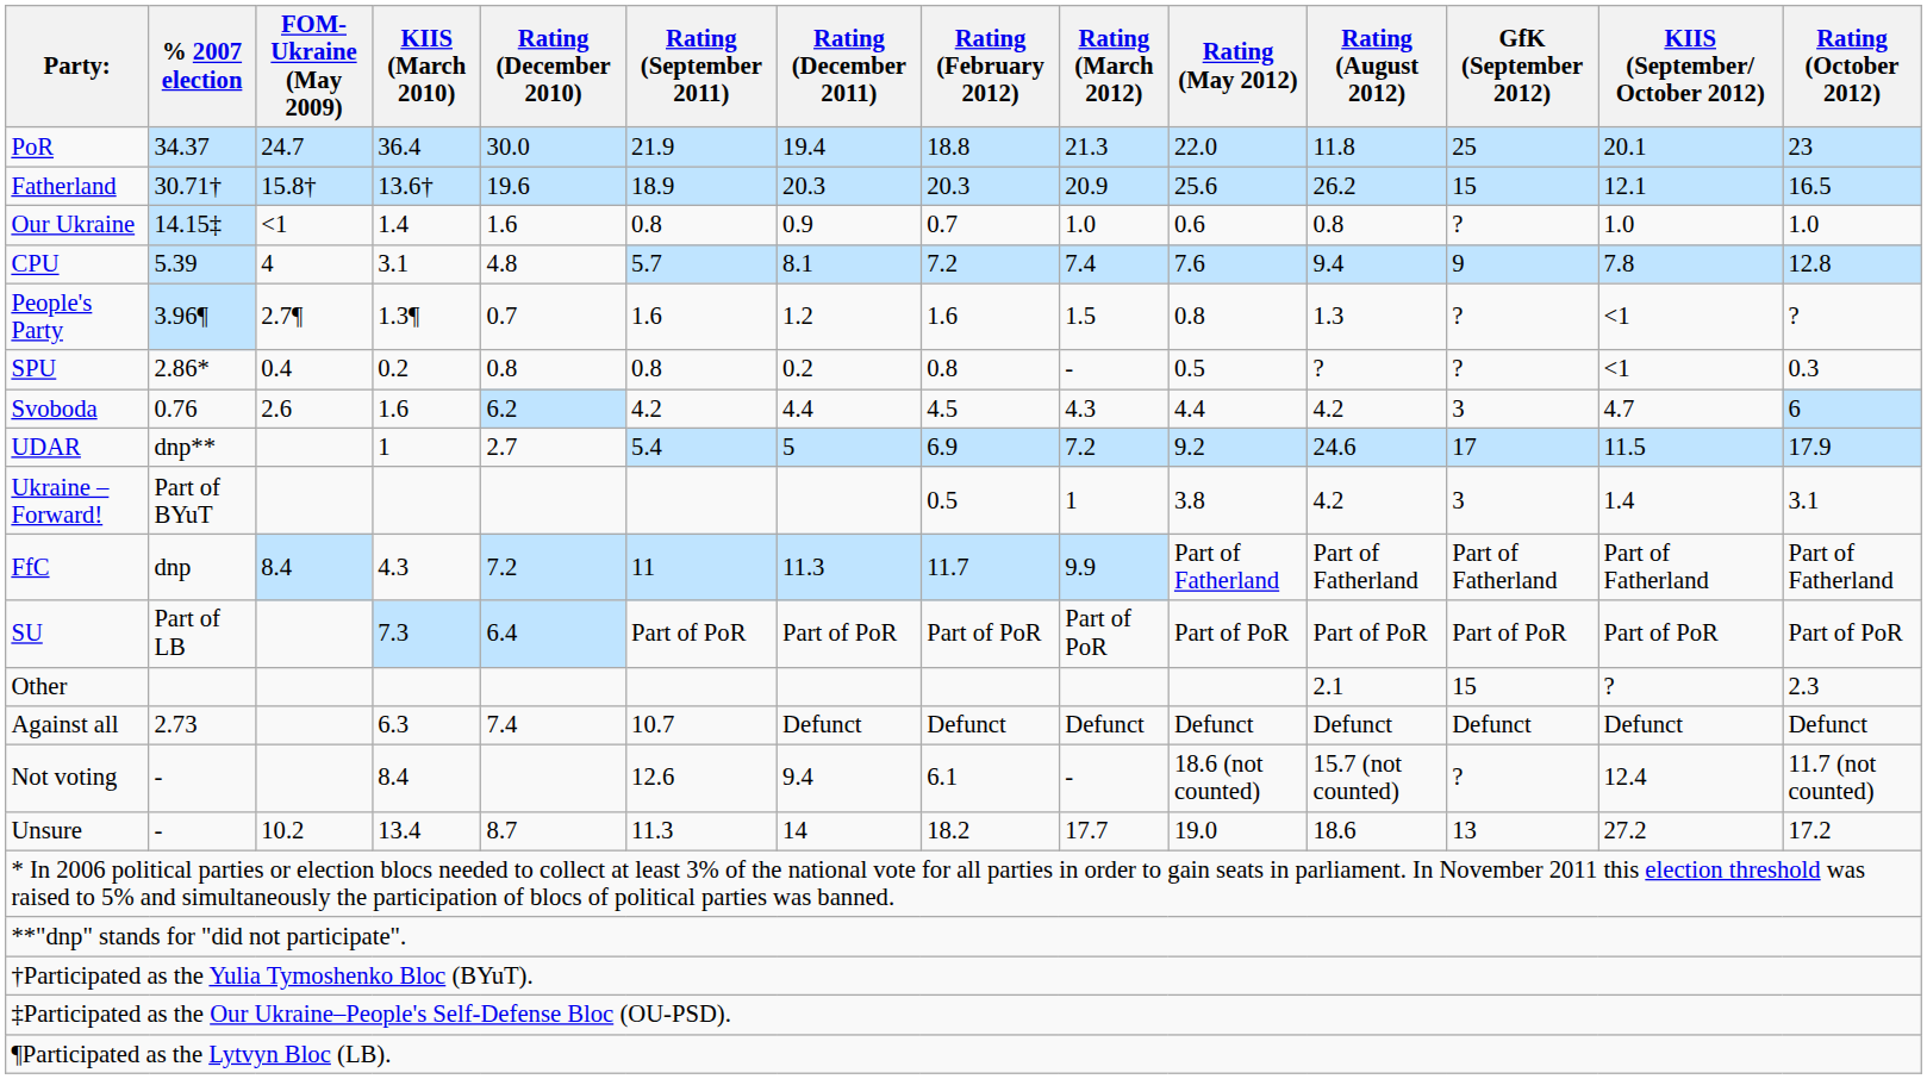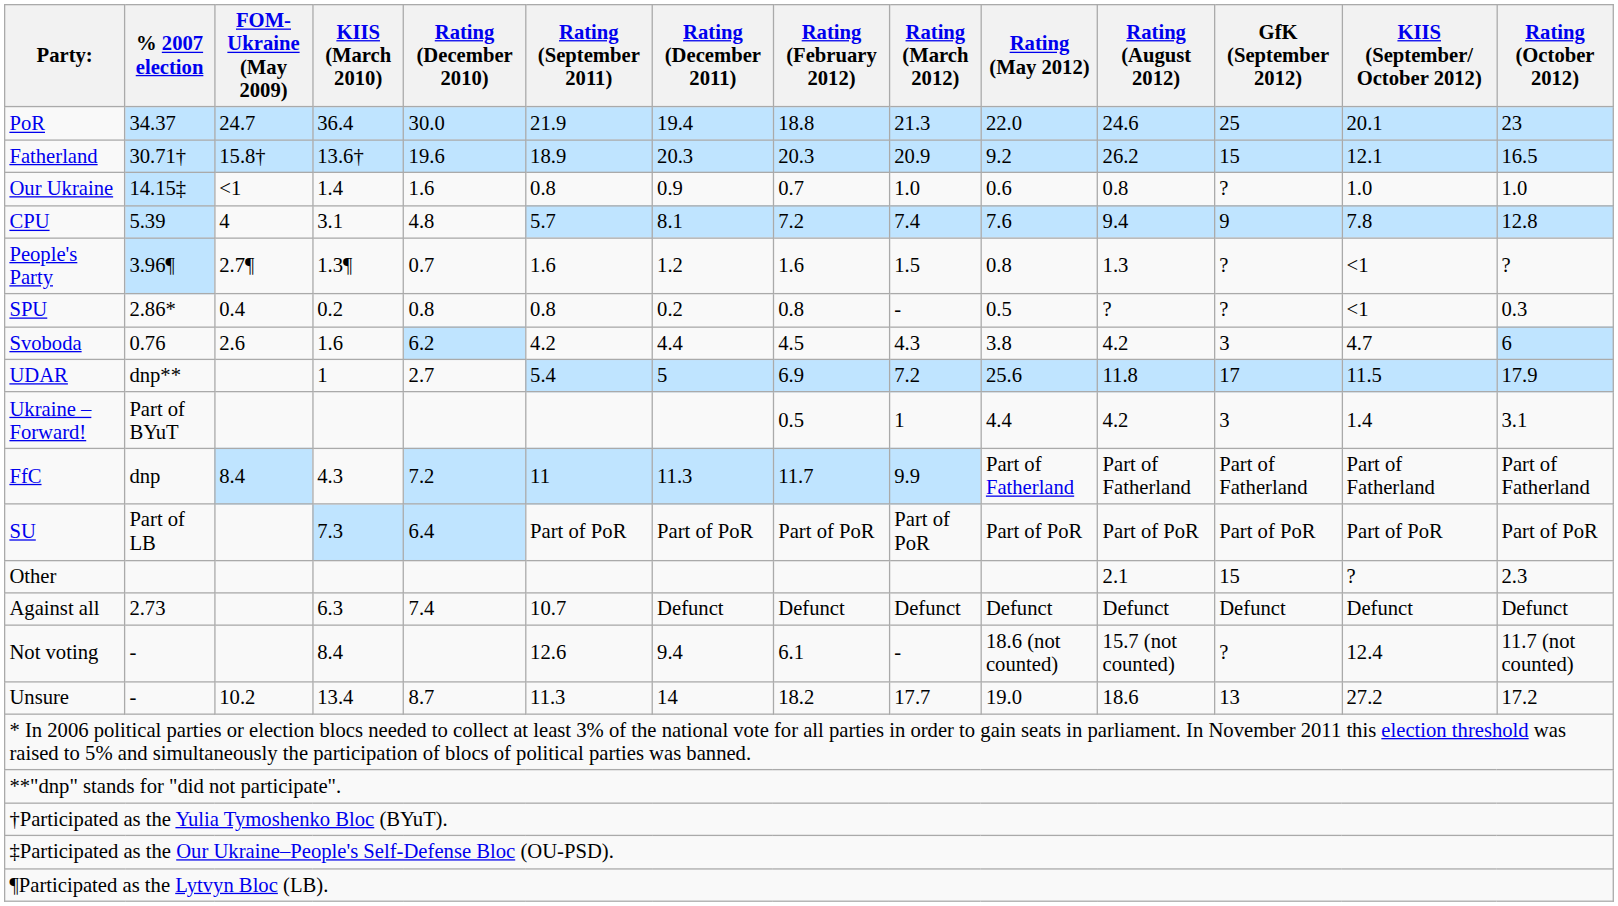PoR | Rating (August 2012): 11.8 -> 24.6
Fatherland | Rating (May 2012): 25.6 -> 9.2
Svoboda | Rating (May 2012): 4.4 -> 3.8
UDAR | Rating (May 2012): 9.2 -> 25.6
UDAR | Rating (August 2012): 24.6 -> 11.8
Ukraine – Forward! | Rating (May 2012): 3.8 -> 4.4
